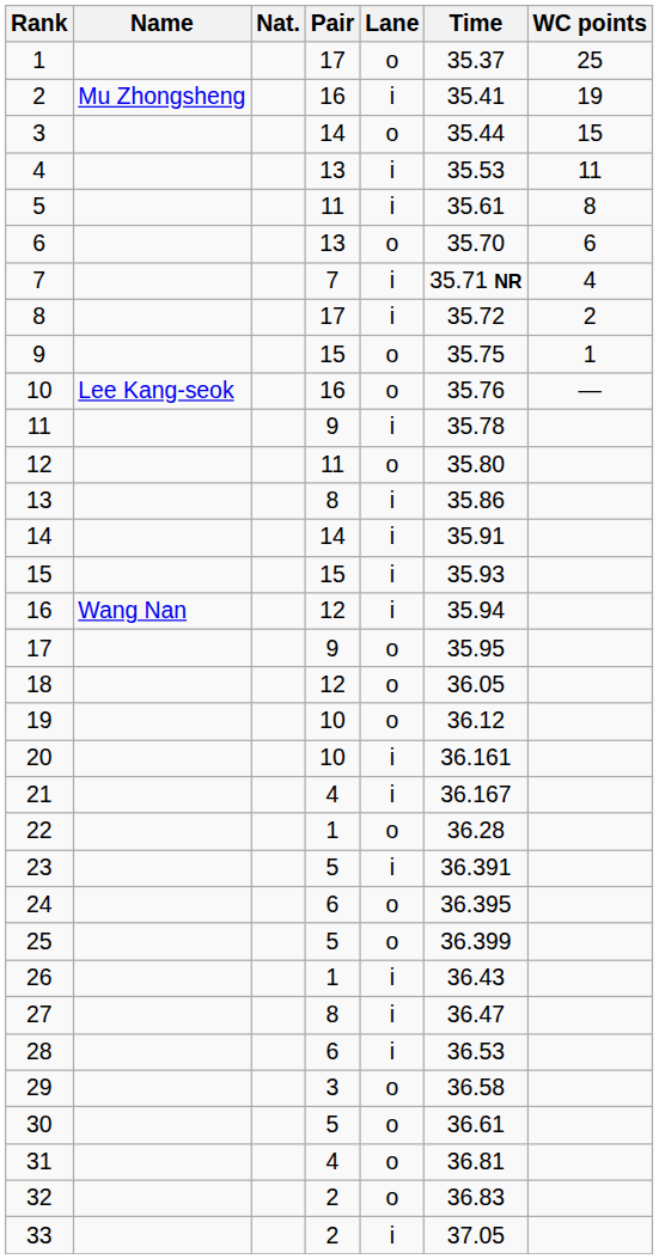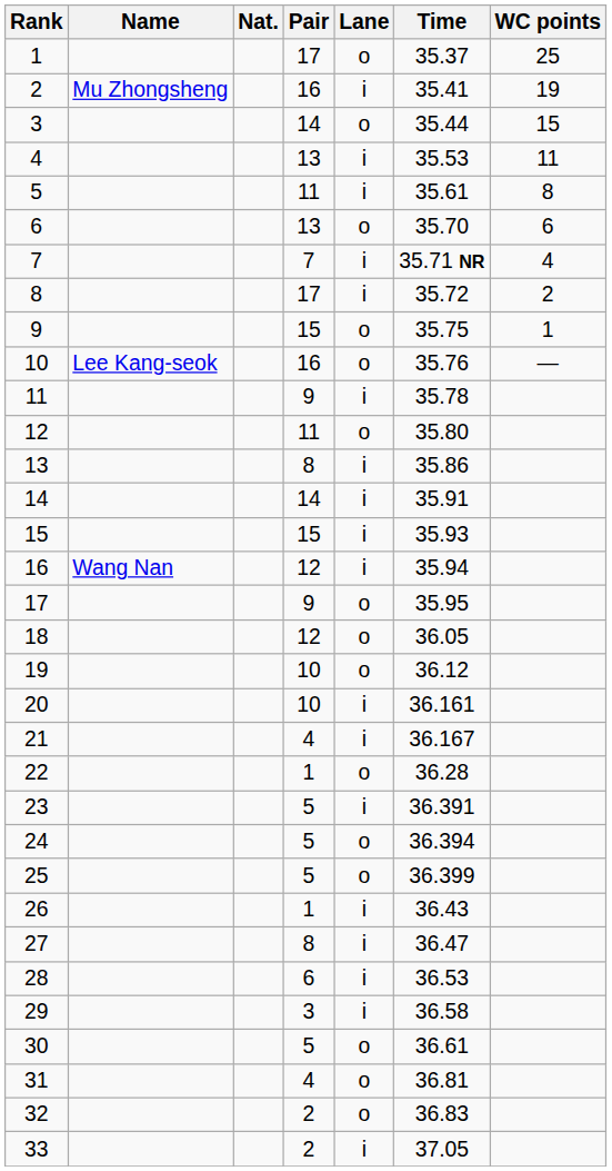24 | Pair: 6 -> 5
24 | Time: 36.395 -> 36.394
29 | Lane: o -> i
